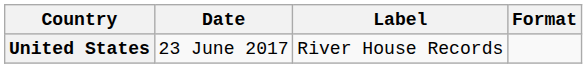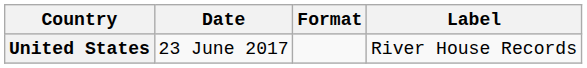columns swapped: Label <-> Format
